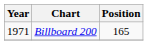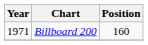Billboard 200 | Position: 165 -> 160
